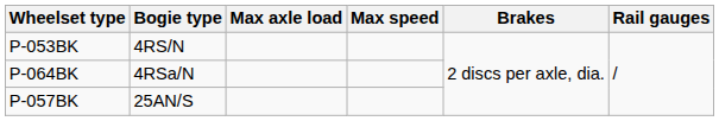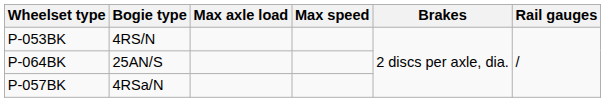P-064BK | Bogie type: 4RSa/N -> 25AN/S
P-057BK | Bogie type: 25AN/S -> 4RSa/N
